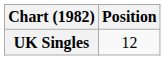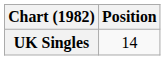UK Singles | Position: 12 -> 14
